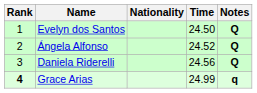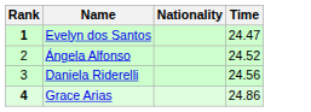- column: Notes | Q | Q | Q | q
Evelyn dos Santos | Rank: normal -> bold
Evelyn dos Santos | Time: 24.50 -> 24.47
Grace Arias | Time: 24.99 -> 24.86
